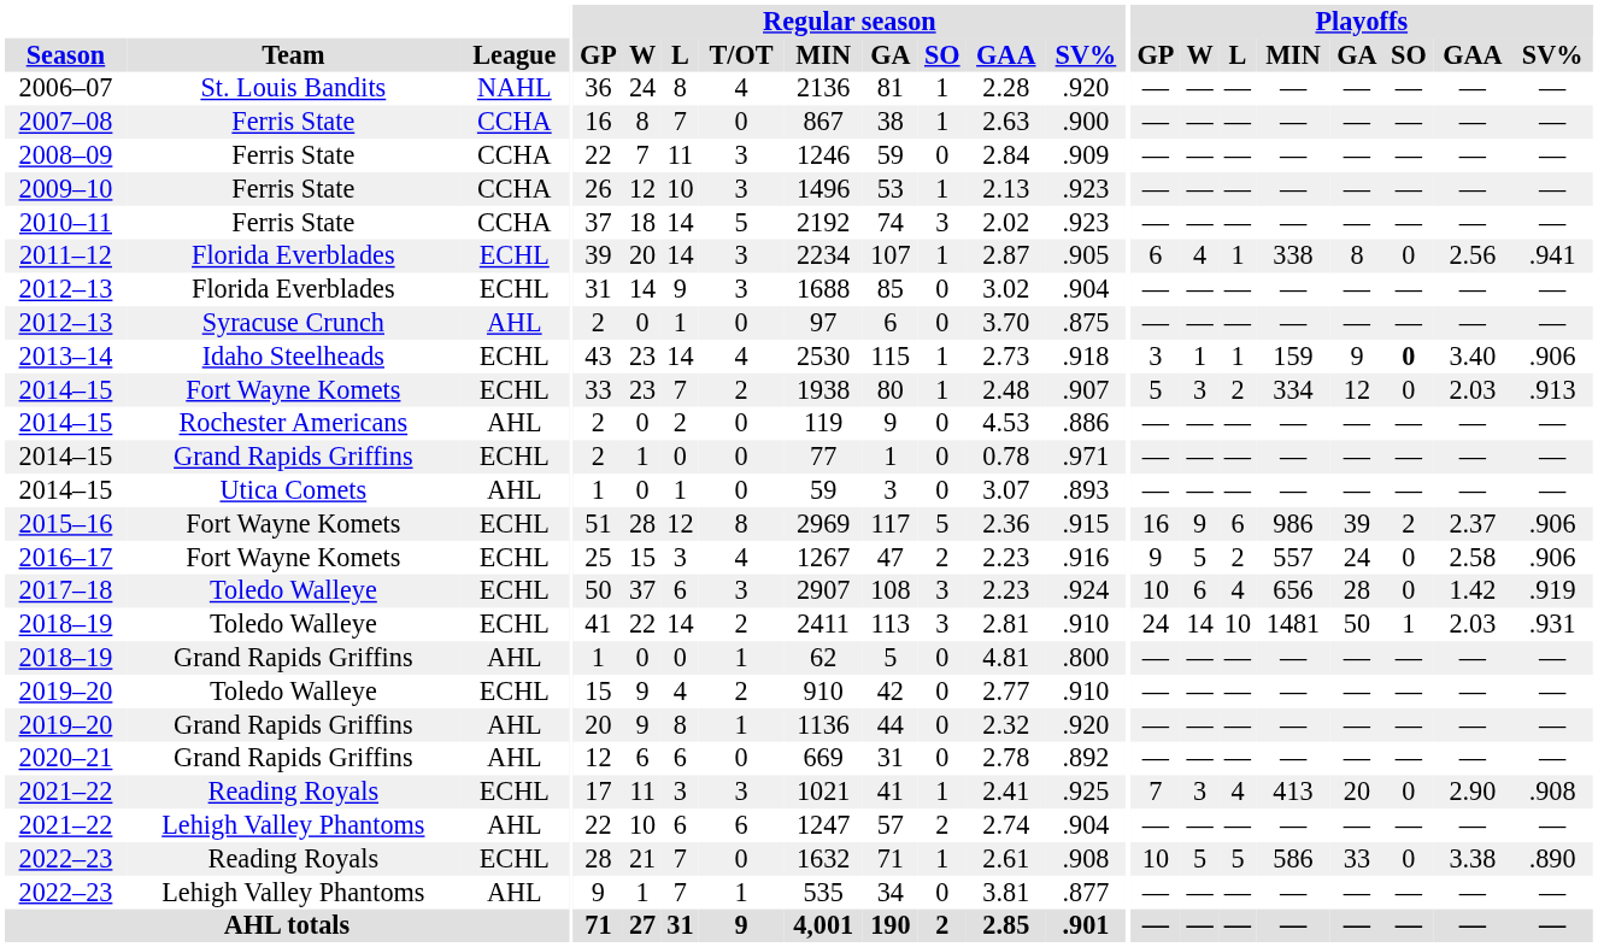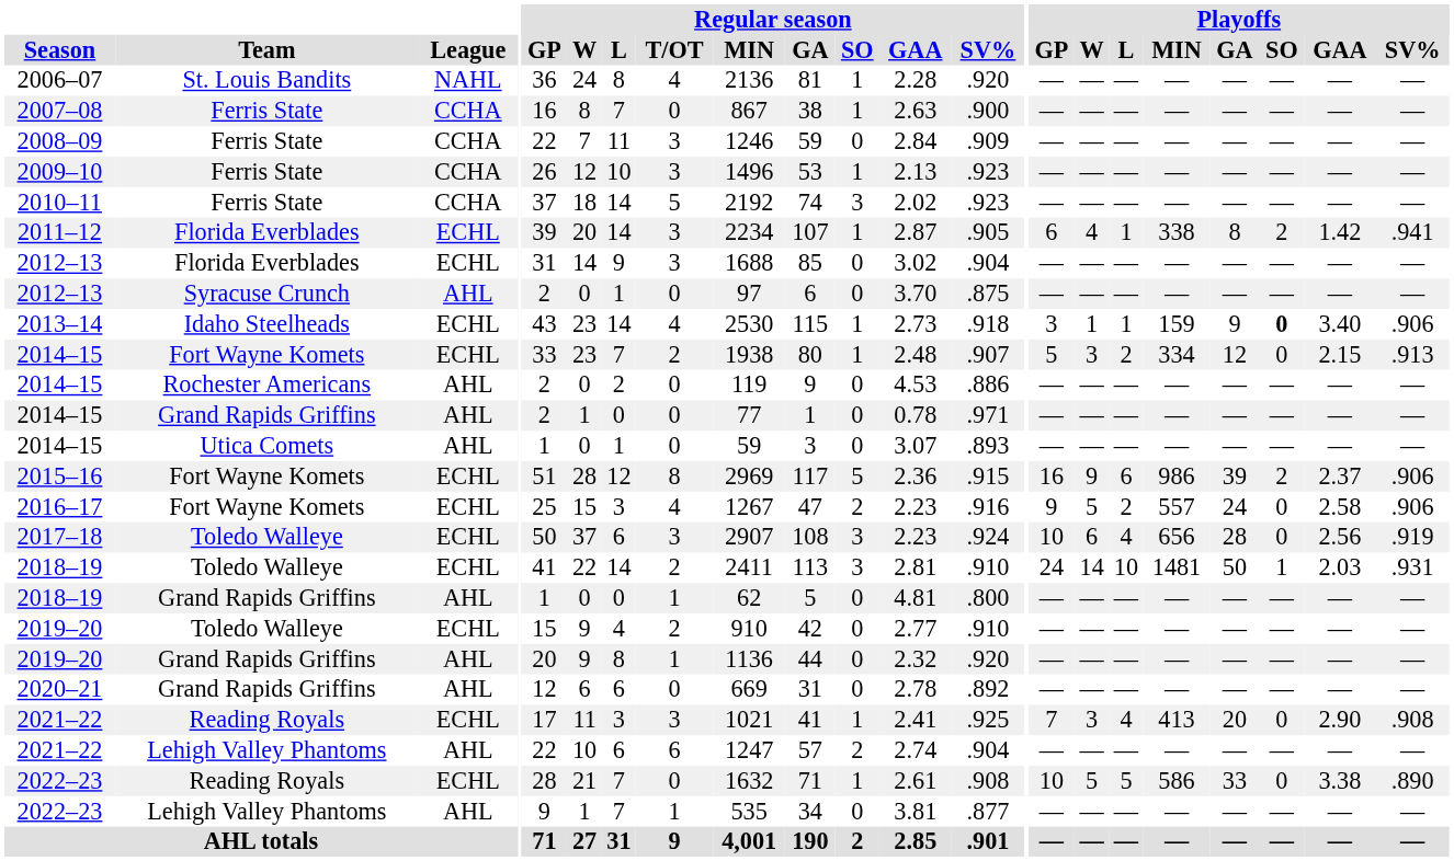2011–12 | Playoffs / SO: 0 -> 2
2011–12 | Playoffs / GAA: 2.56 -> 1.42
2014–15 / Fort Wayne Komets | Playoffs / GAA: 2.03 -> 2.15
2014–15 / Grand Rapids Griffins | League: ECHL -> AHL
2017–18 | Playoffs / GAA: 1.42 -> 2.56
